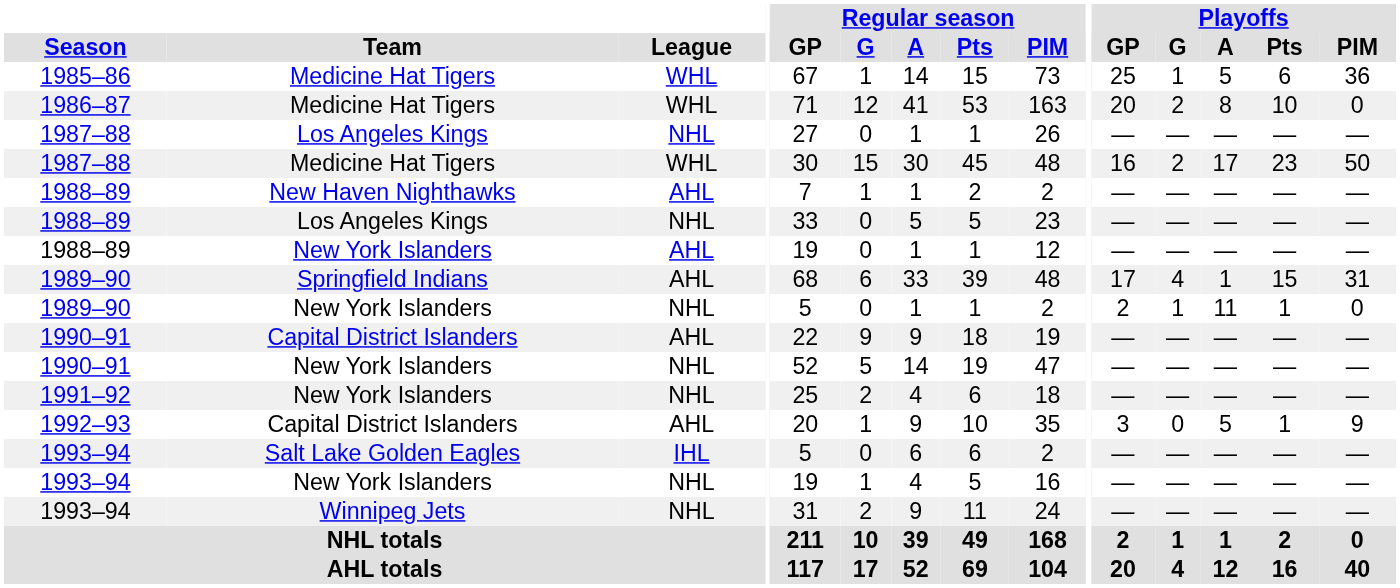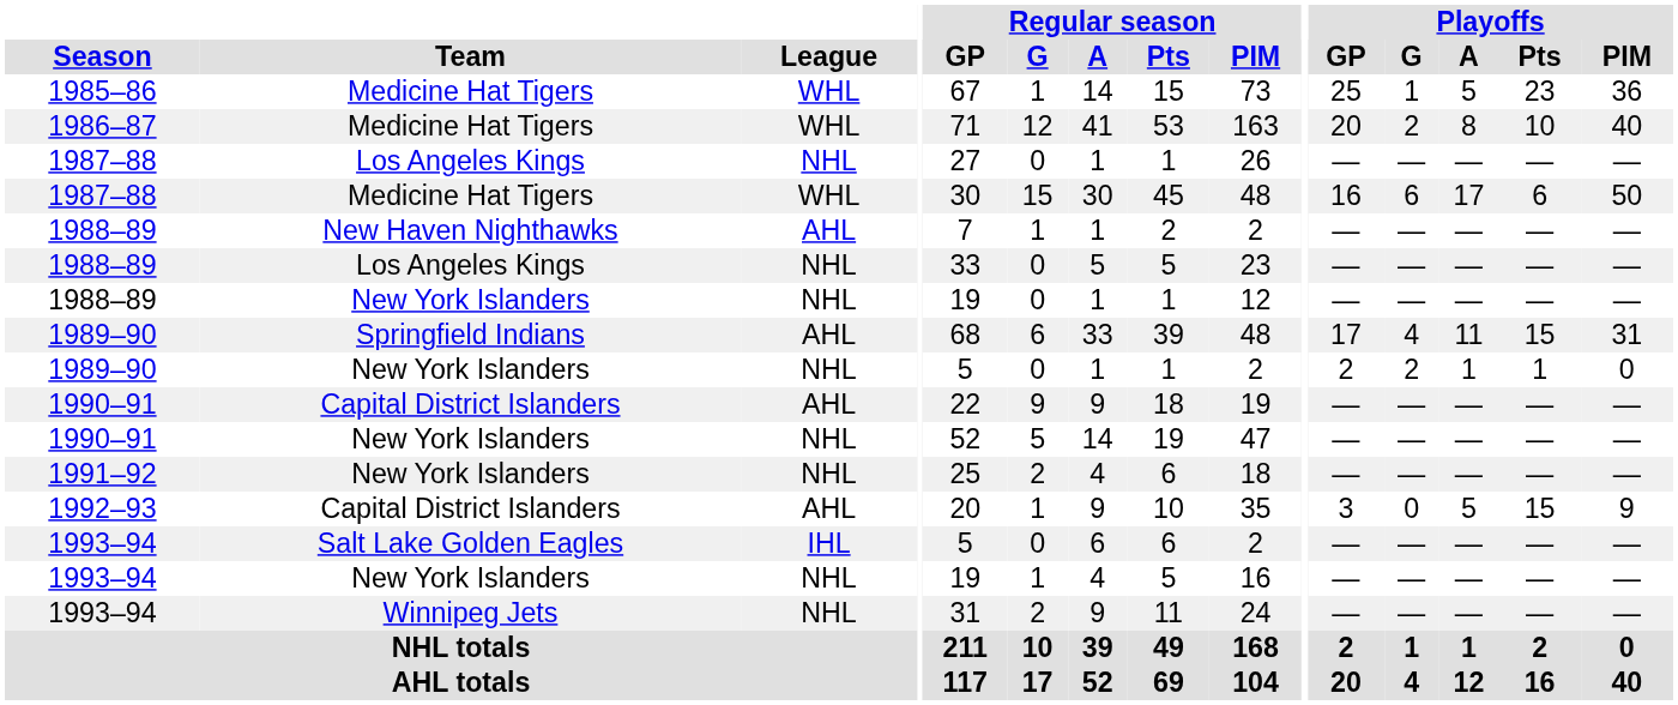1985–86 | Playoffs / Pts: 6 -> 23
1986–87 | Playoffs / PIM: 0 -> 40
1987–88 / Medicine Hat Tigers | Playoffs / G: 2 -> 6
1987–88 / Medicine Hat Tigers | Playoffs / Pts: 23 -> 6
1988–89 / New York Islanders | League: AHL -> NHL
1989–90 / Springfield Indians | Playoffs / A: 1 -> 11
1989–90 / New York Islanders | Playoffs / G: 1 -> 2
1989–90 / New York Islanders | Playoffs / A: 11 -> 1
1992–93 | Playoffs / Pts: 1 -> 15
